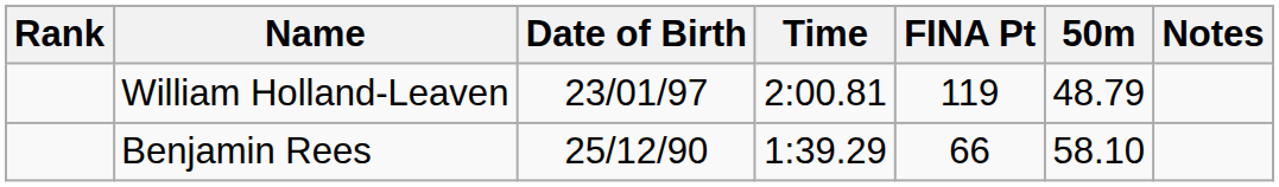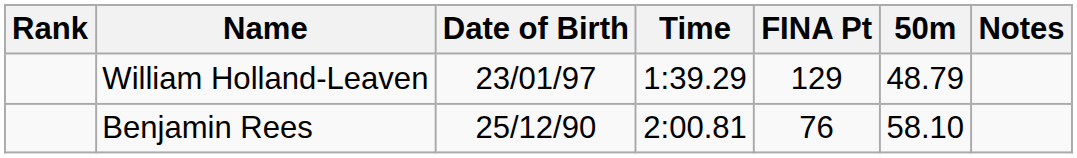William Holland-Leaven | Time: 2:00.81 -> 1:39.29
William Holland-Leaven | FINA Pt: 119 -> 129
Benjamin Rees | Time: 1:39.29 -> 2:00.81
Benjamin Rees | FINA Pt: 66 -> 76
